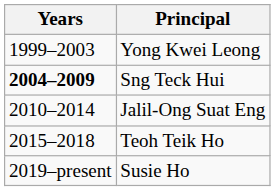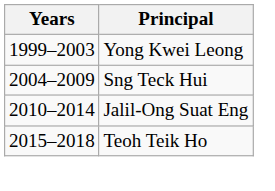Sng Teck Hui | Years: bold -> normal
- row: 2019–present | Susie Ho
